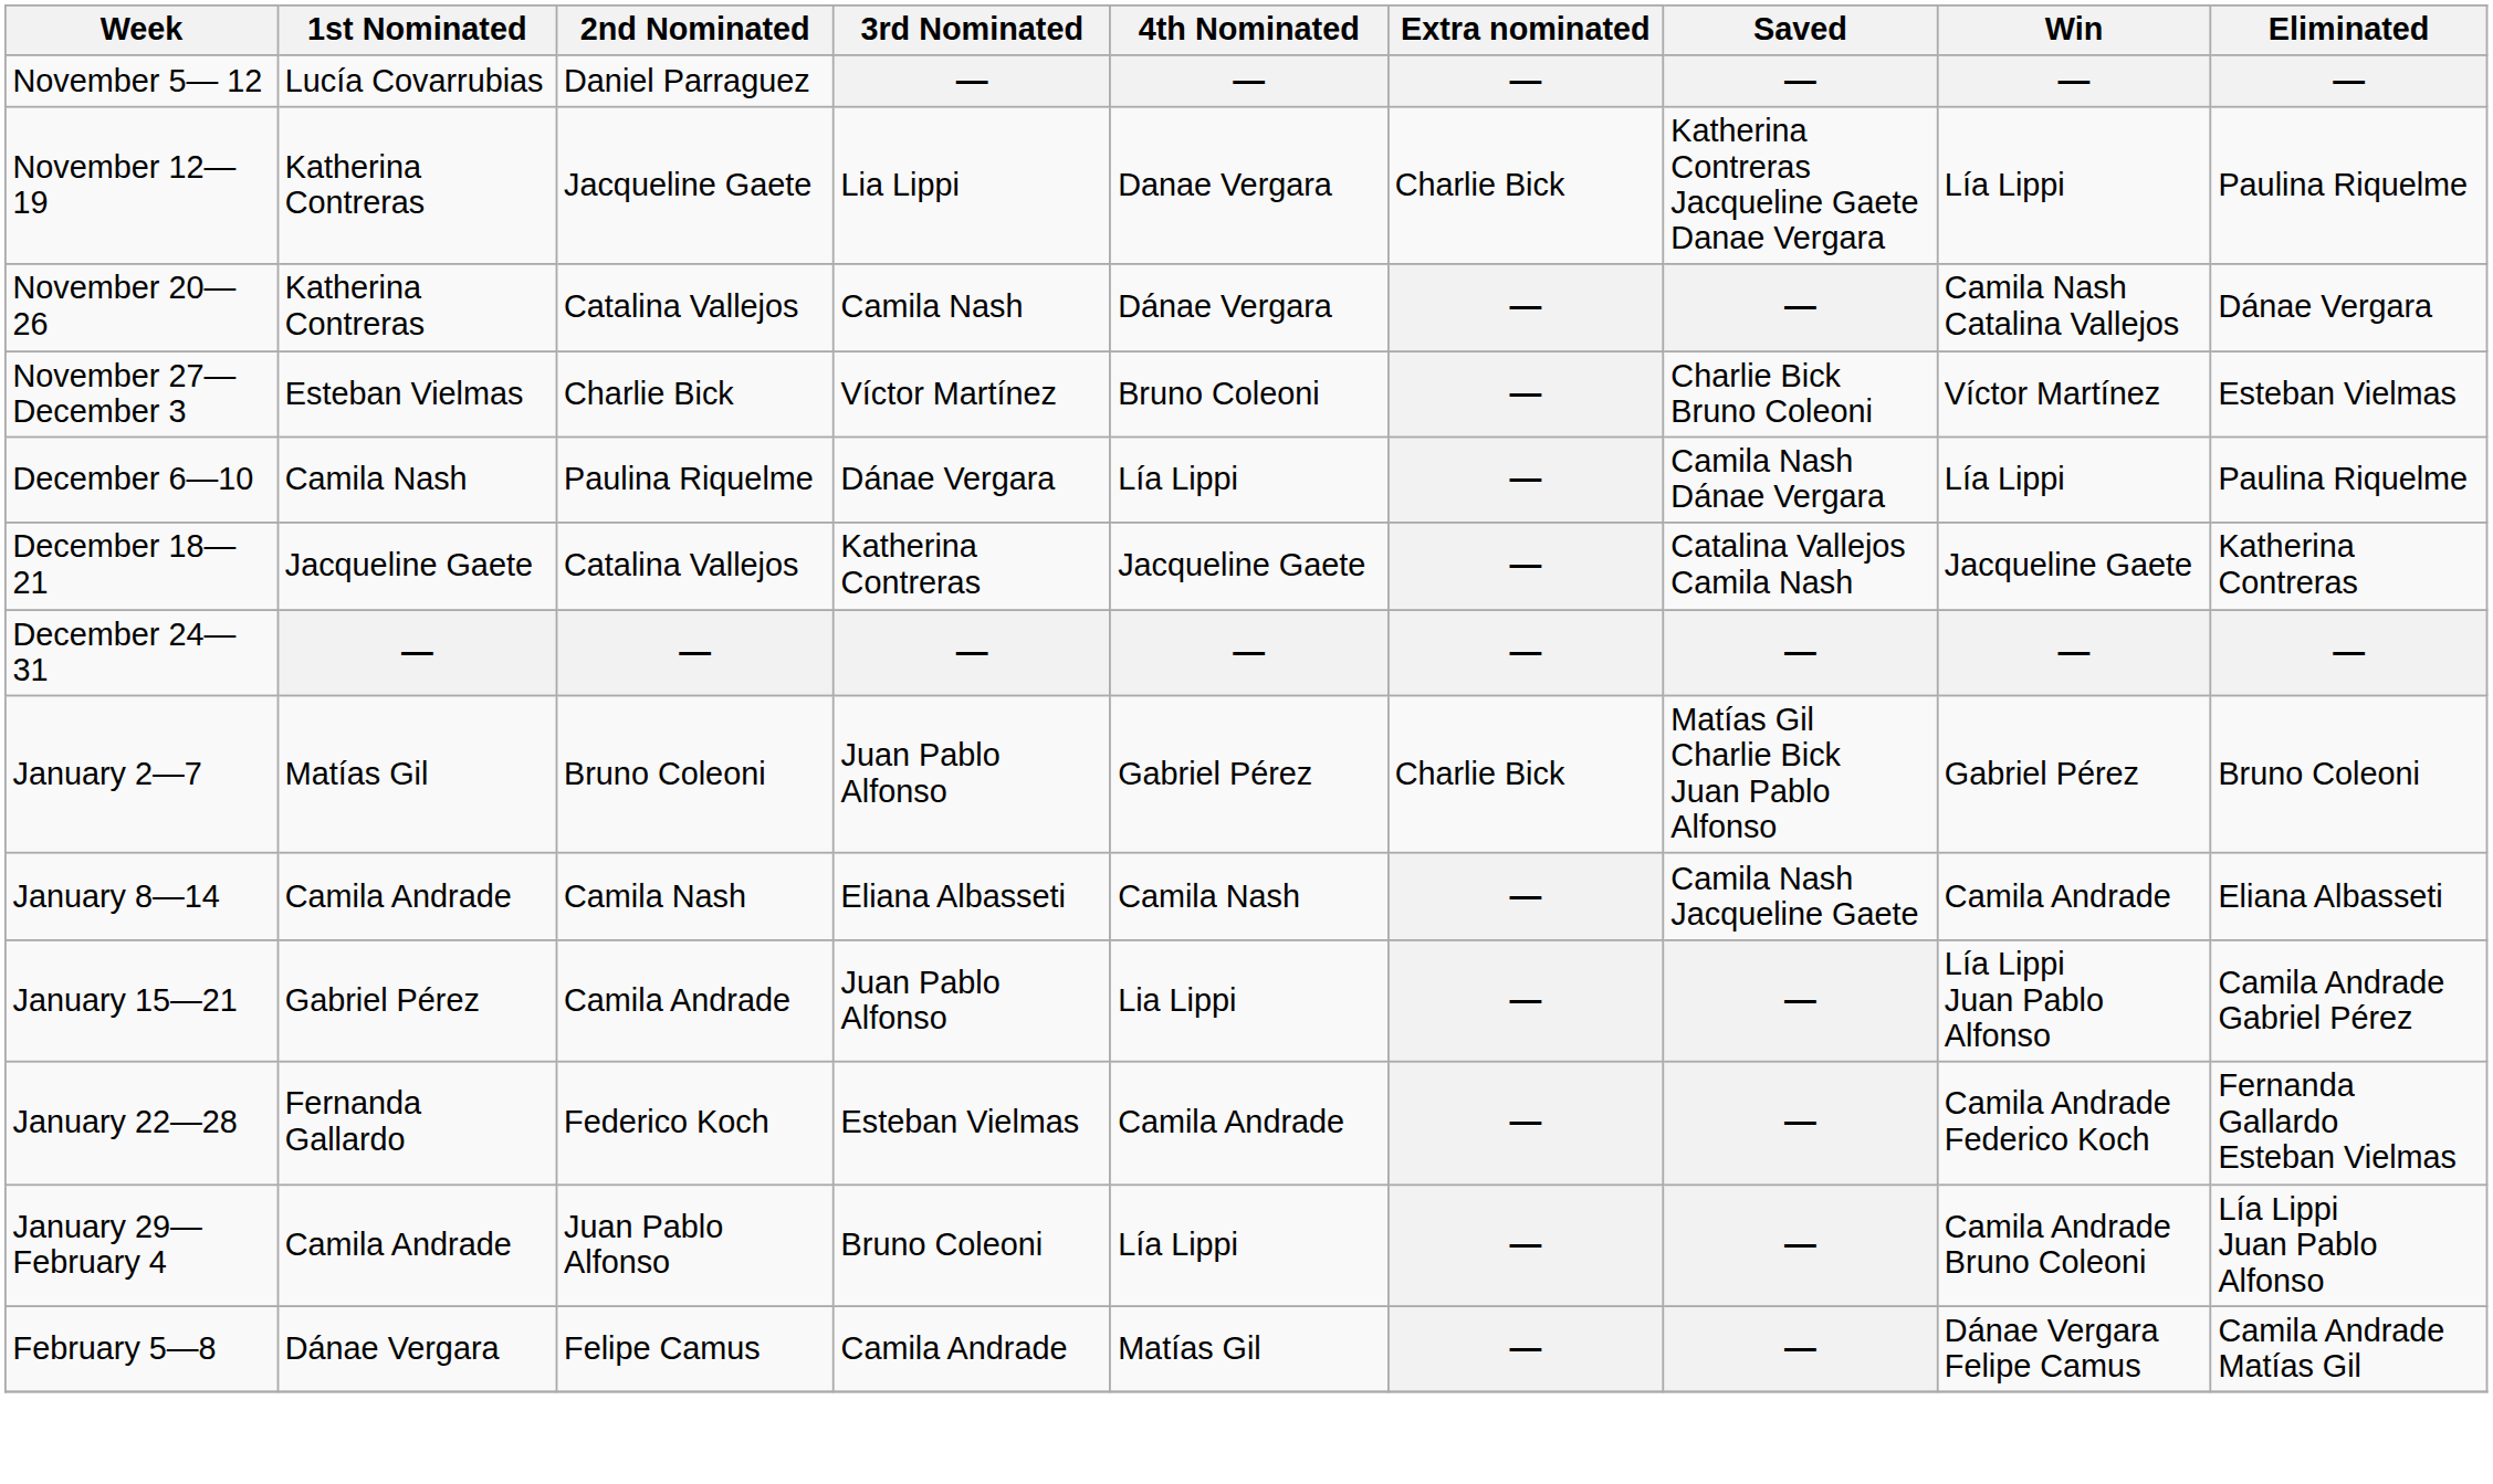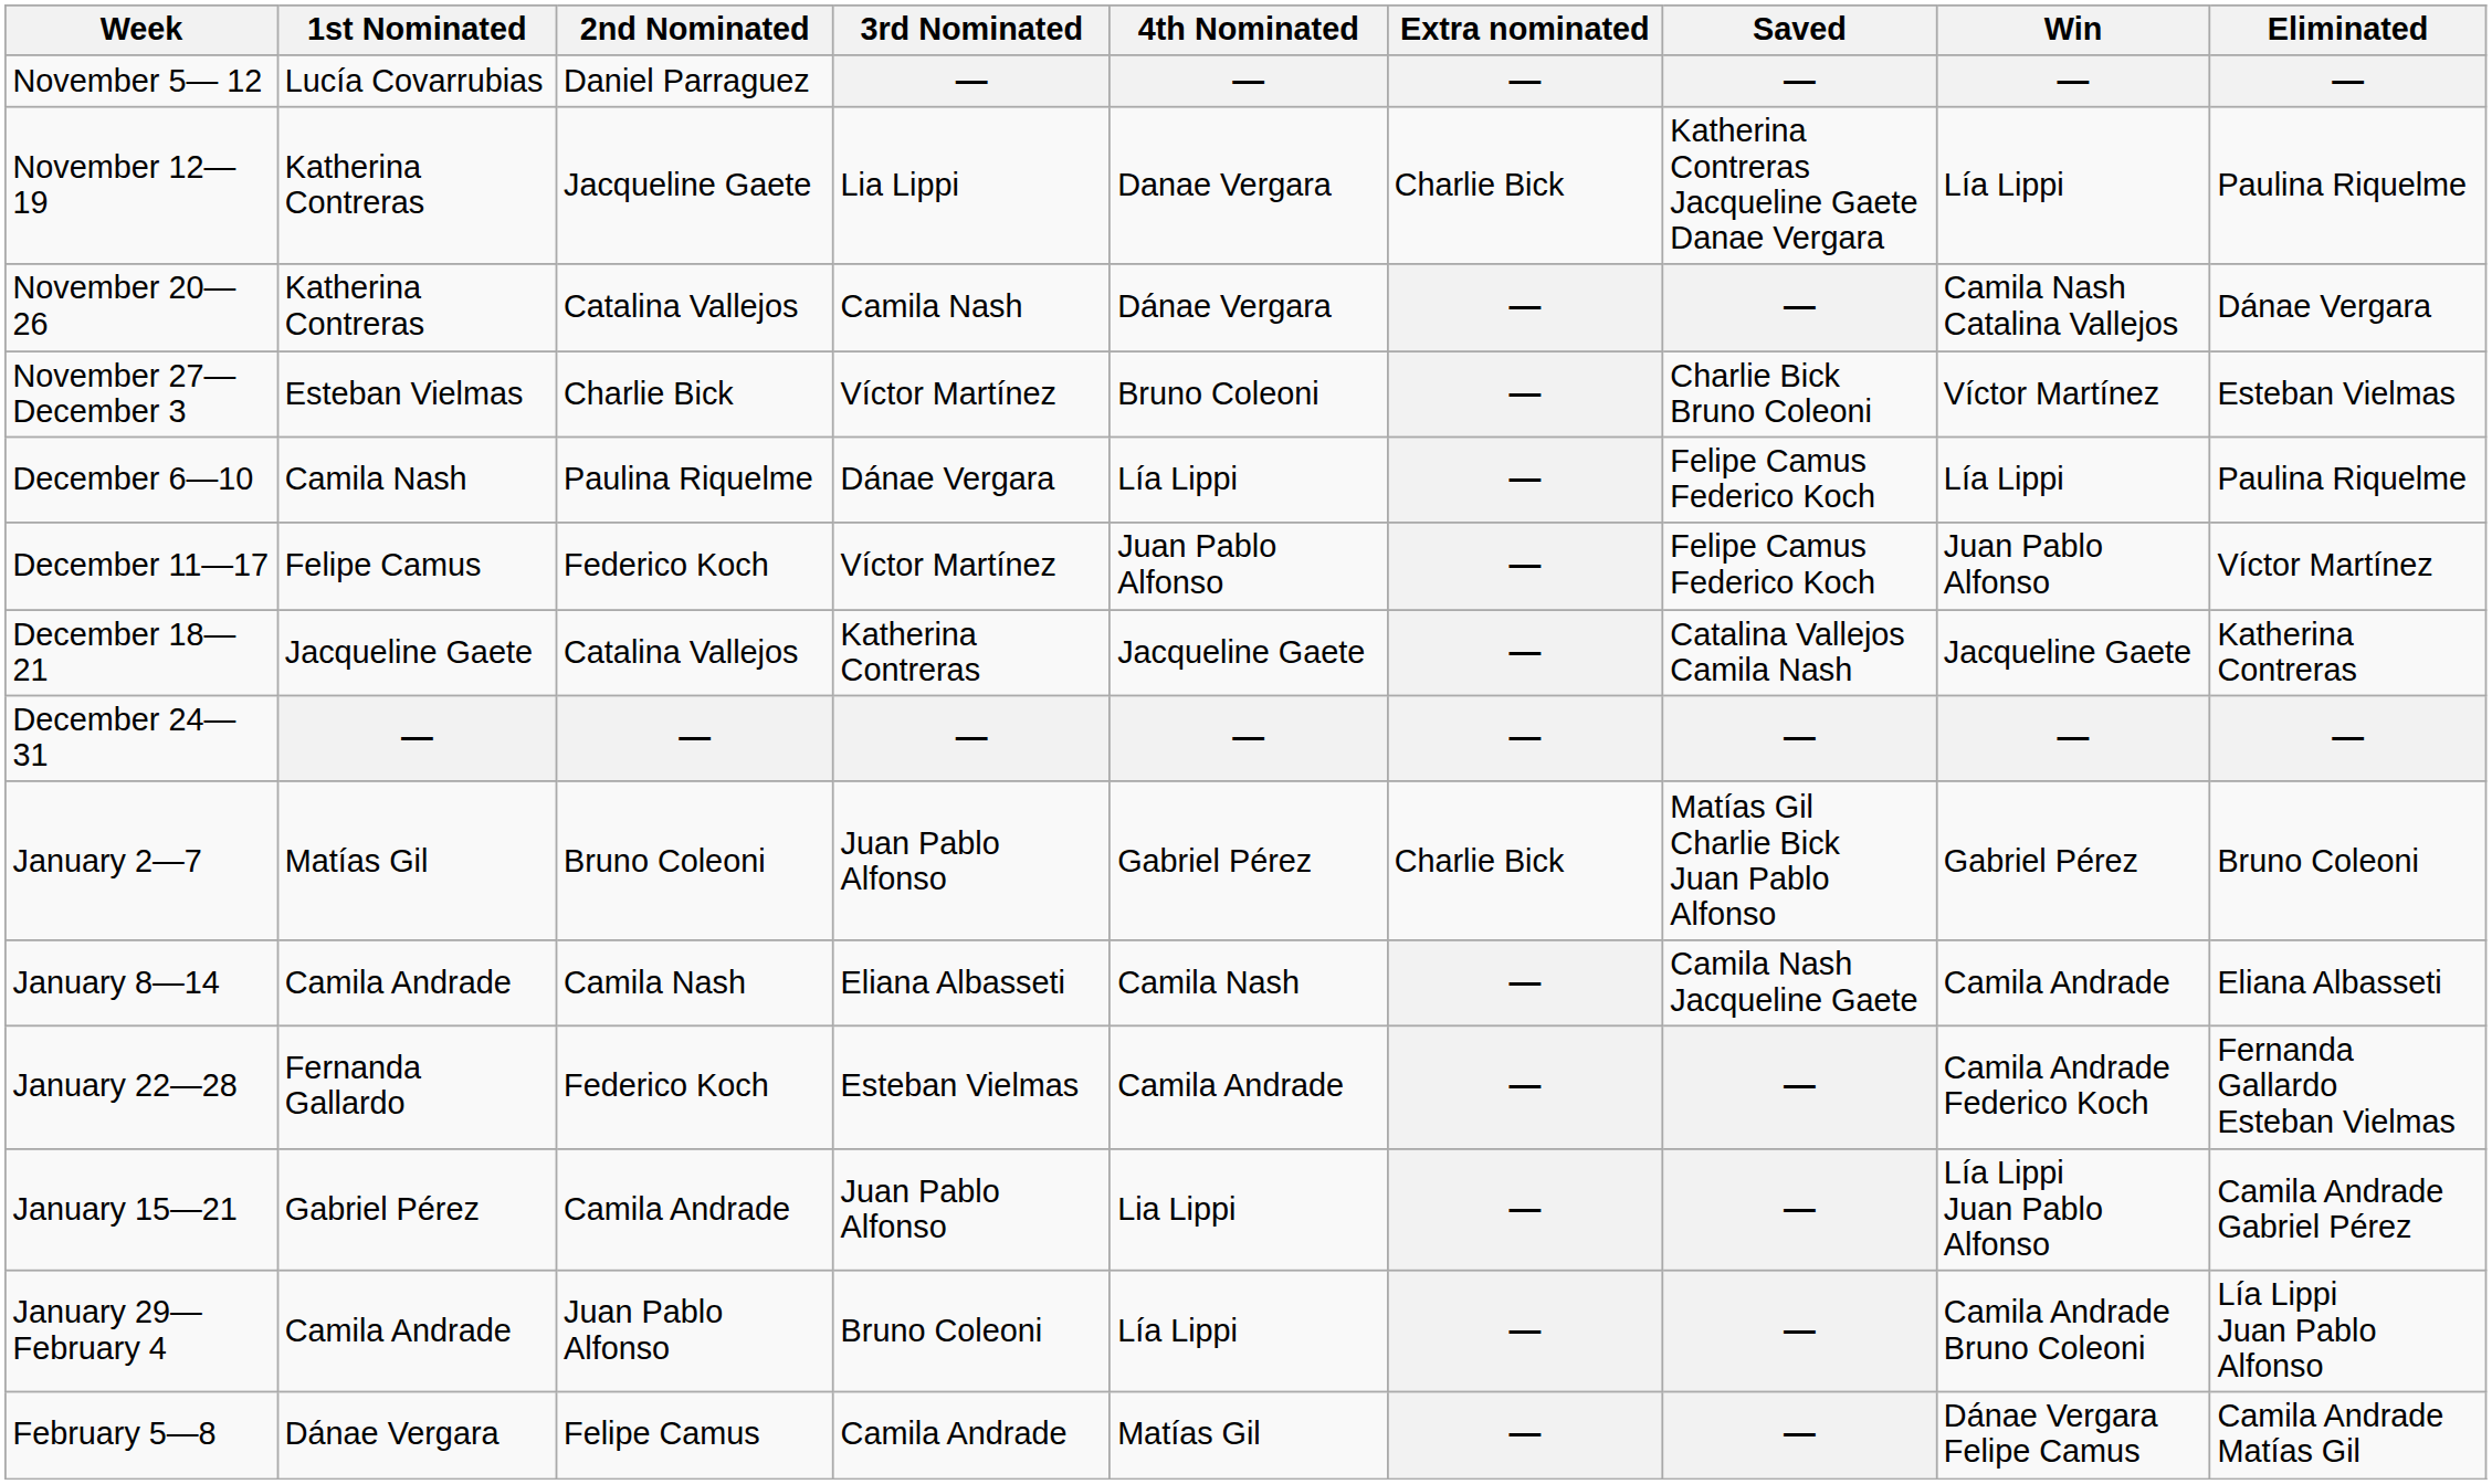December 6—10 | Saved: Camila Nash Dánae Vergara -> Felipe Camus Federico Koch
+ row: December 11—17 | Felipe Camus | Federico Koch | Víctor Martínez | Juan Pablo Alfonso | — | Felipe Camus Federico Koch | Juan Pablo Alfonso | Víctor Martínez
rows swapped: January 15—21 <-> January 22—28
